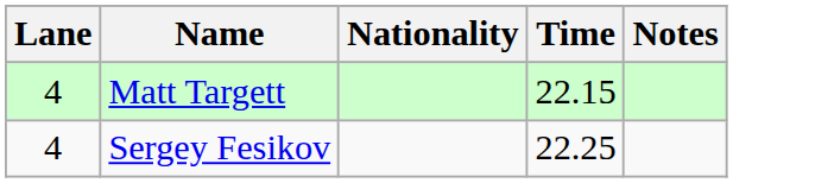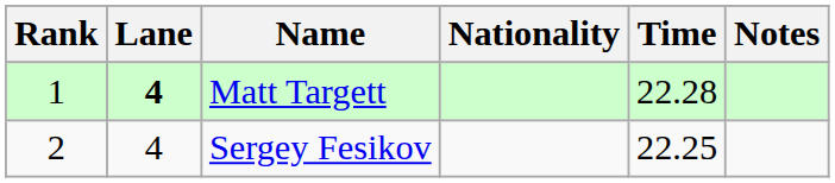+ column: Rank | 1 | 2
Matt Targett | Lane: normal -> bold
Matt Targett | Time: 22.15 -> 22.28
